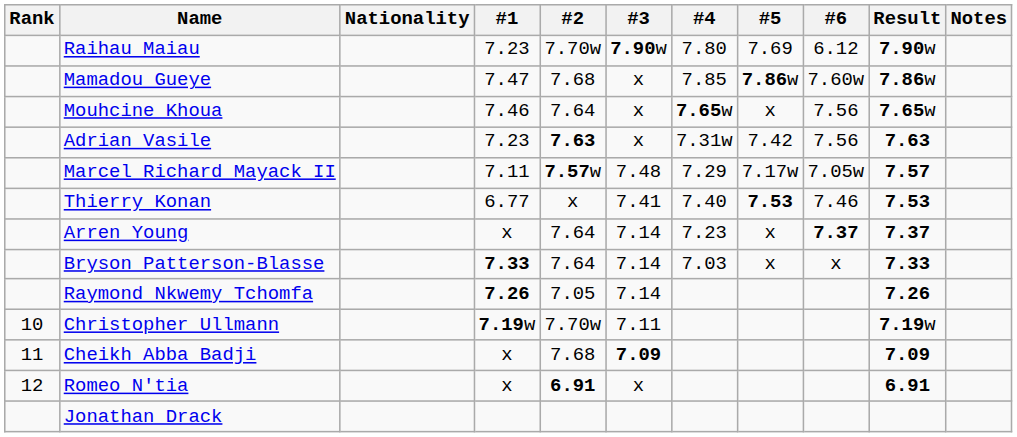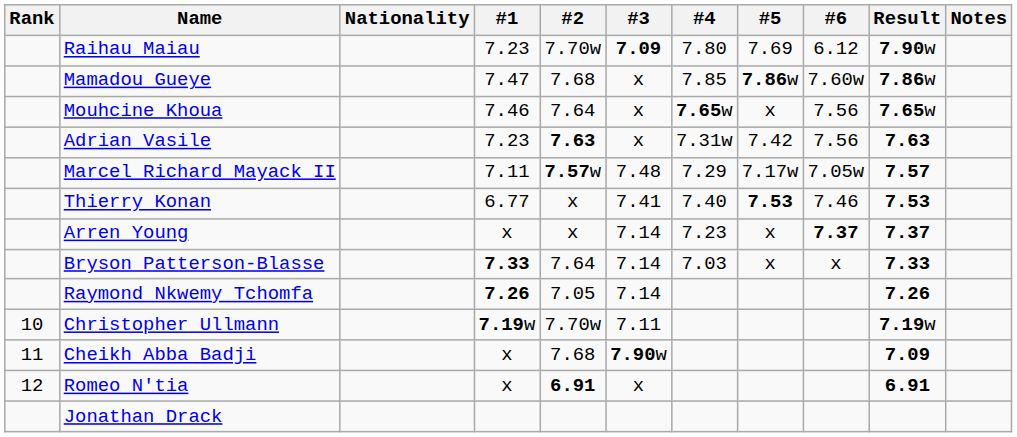Raihau Maiau | #3: 7.90w -> 7.09
Arren Young | #2: 7.64 -> x
Cheikh Abba Badji | #3: 7.09 -> 7.90w
